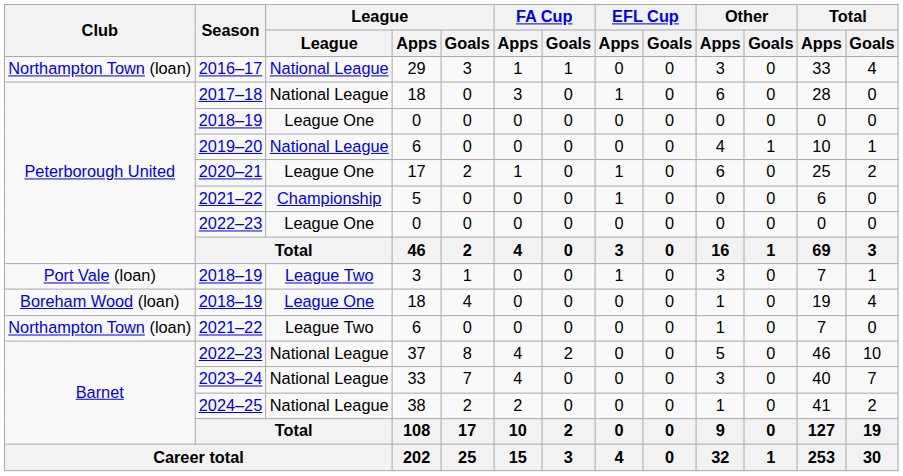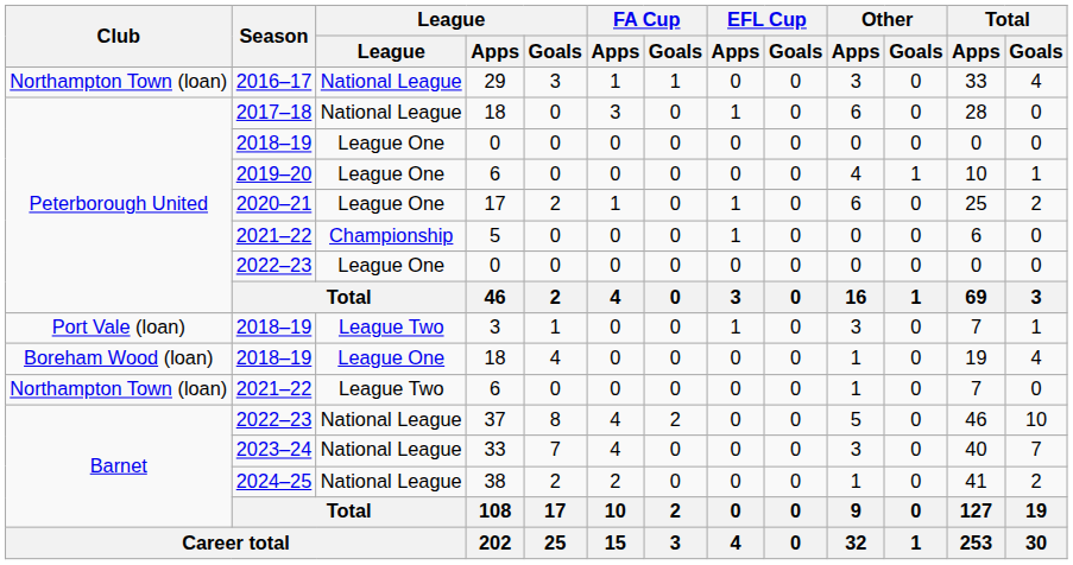2019–20 / 6 | League: National League -> League One
